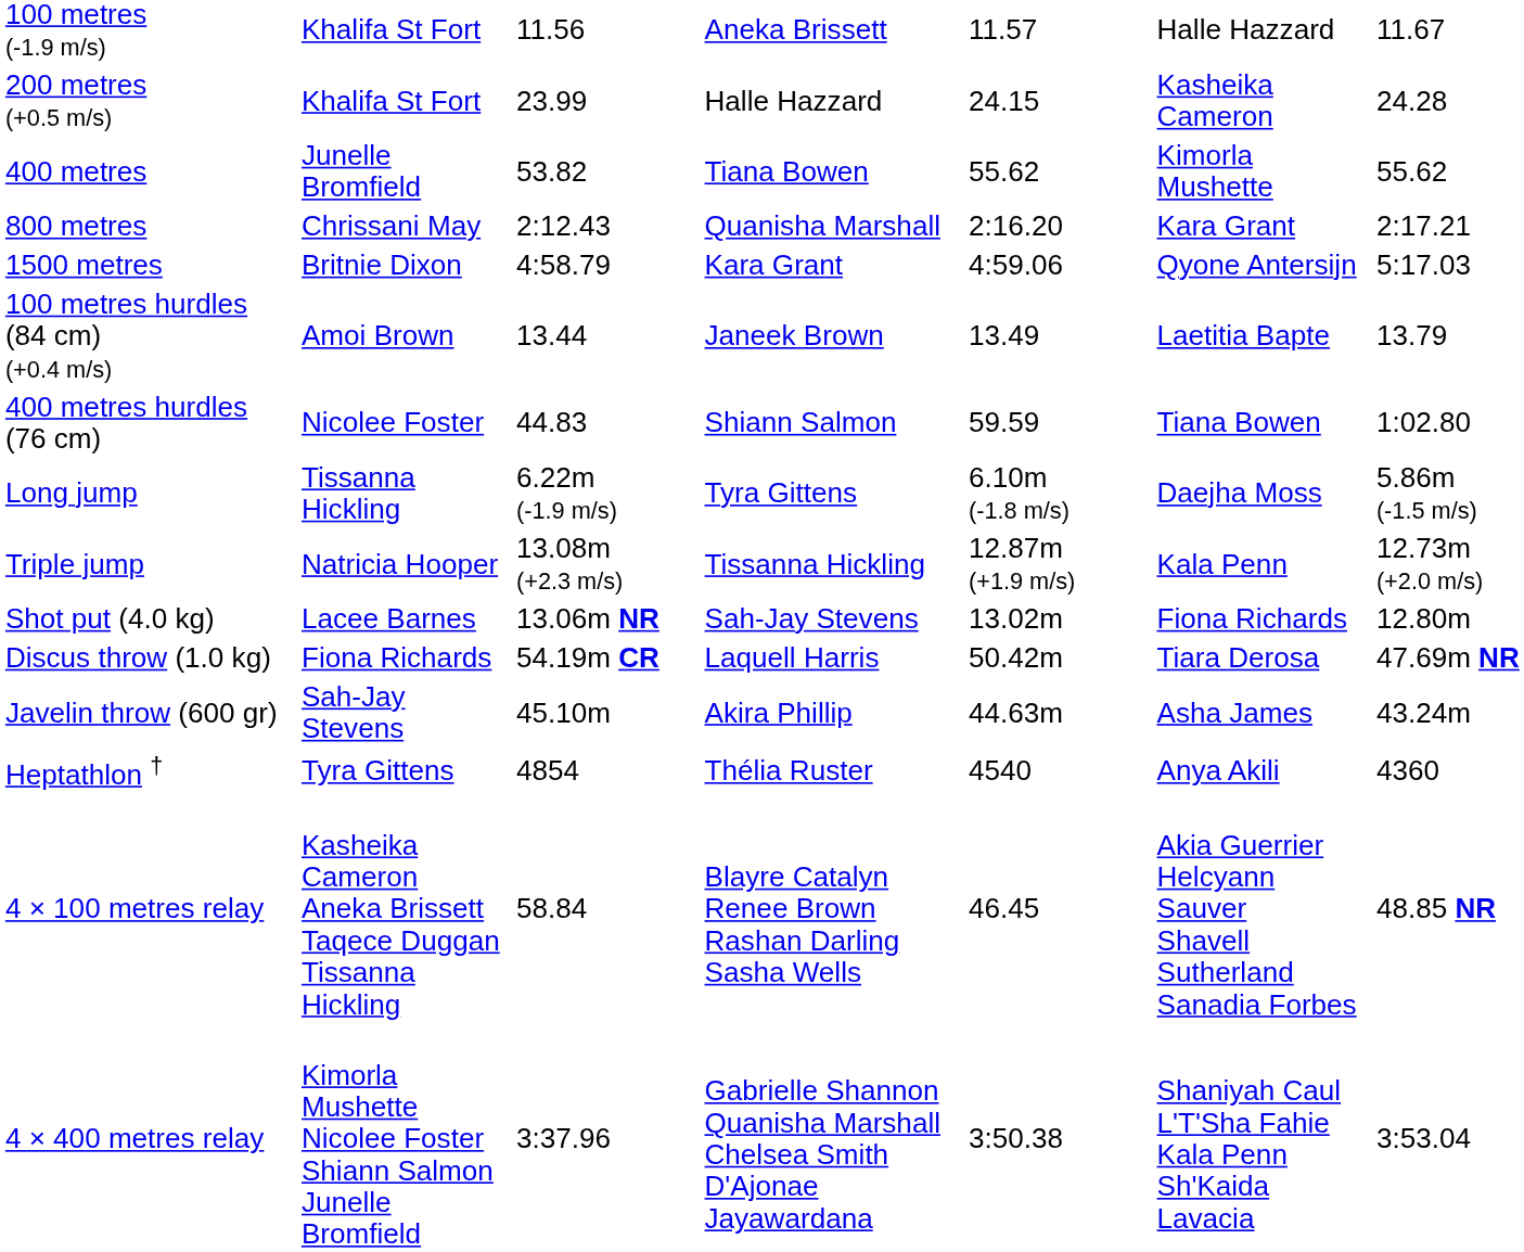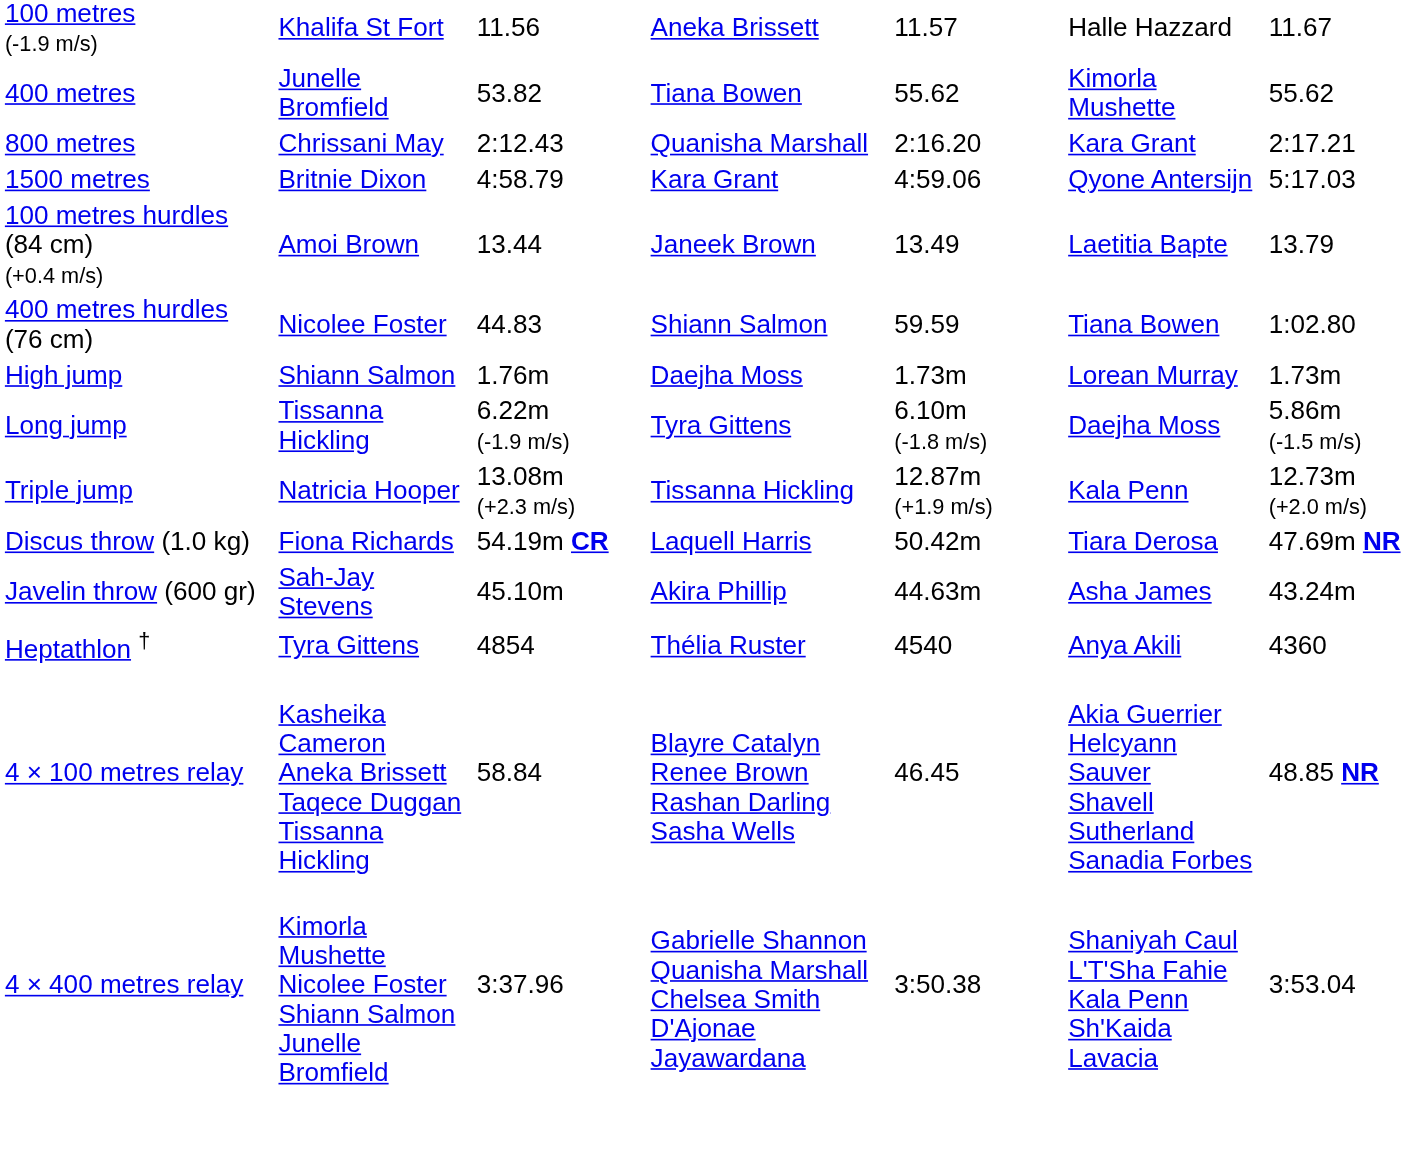- row: 200 metres (+0.5 m/s) | Khalifa St Fort | 23.99 | Halle Hazzard | 24.15 | Kasheika Cameron | 24.28
+ row: High jump | Shiann Salmon | 1.76m | Daejha Moss | 1.73m | Lorean Murray | 1.73m
- row: Shot put (4.0 kg) | Lacee Barnes | 13.06m NR | Sah-Jay Stevens | 13.02m | Fiona Richards | 12.80m
